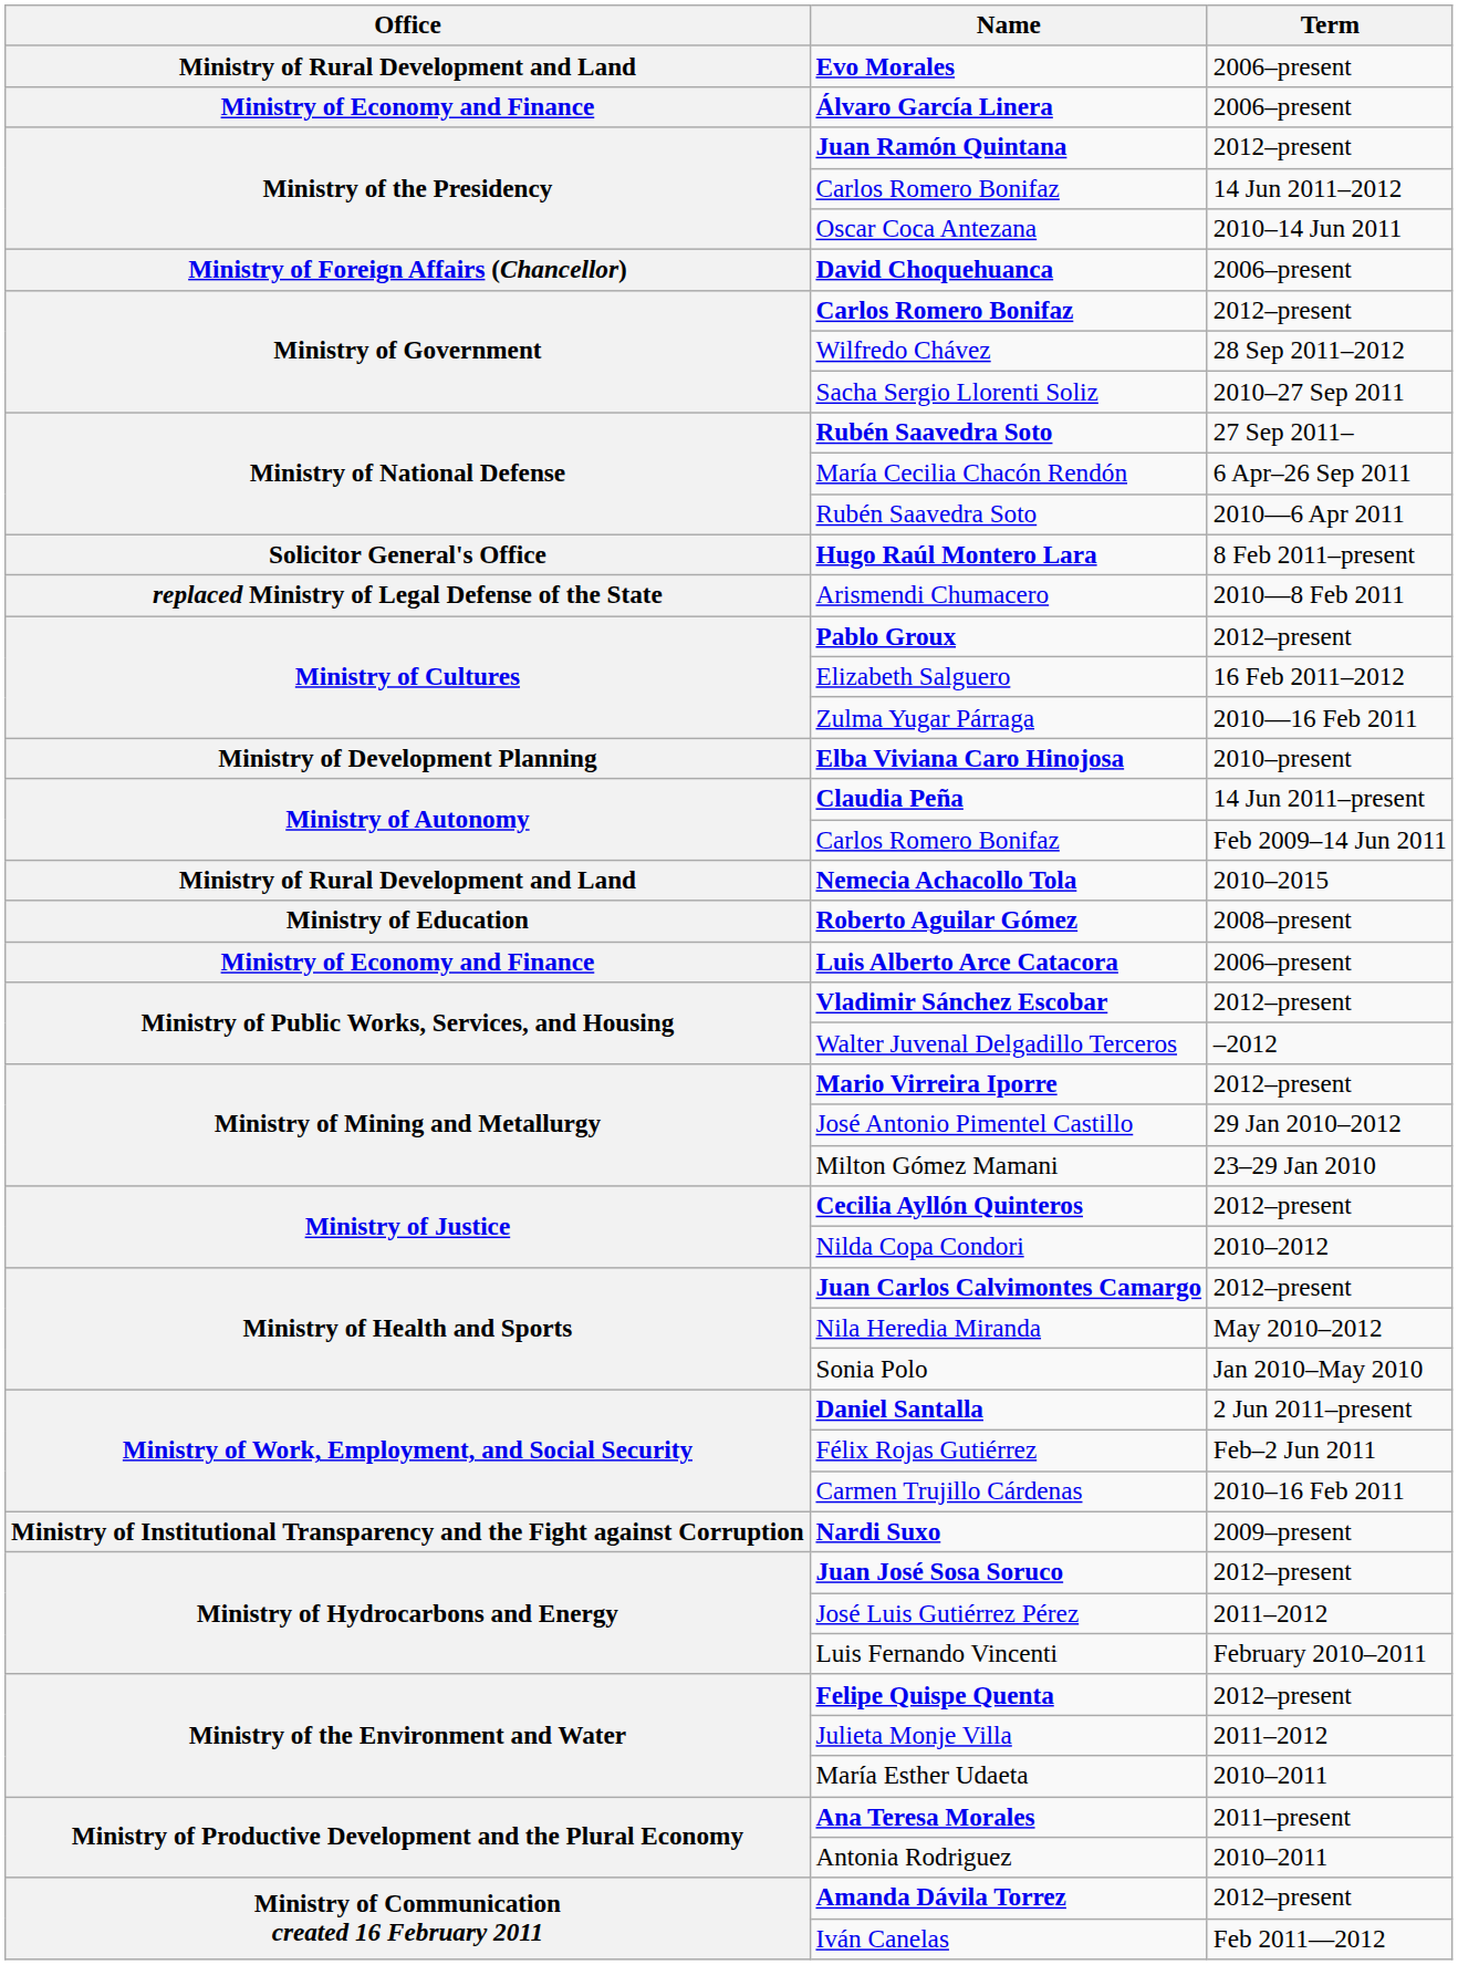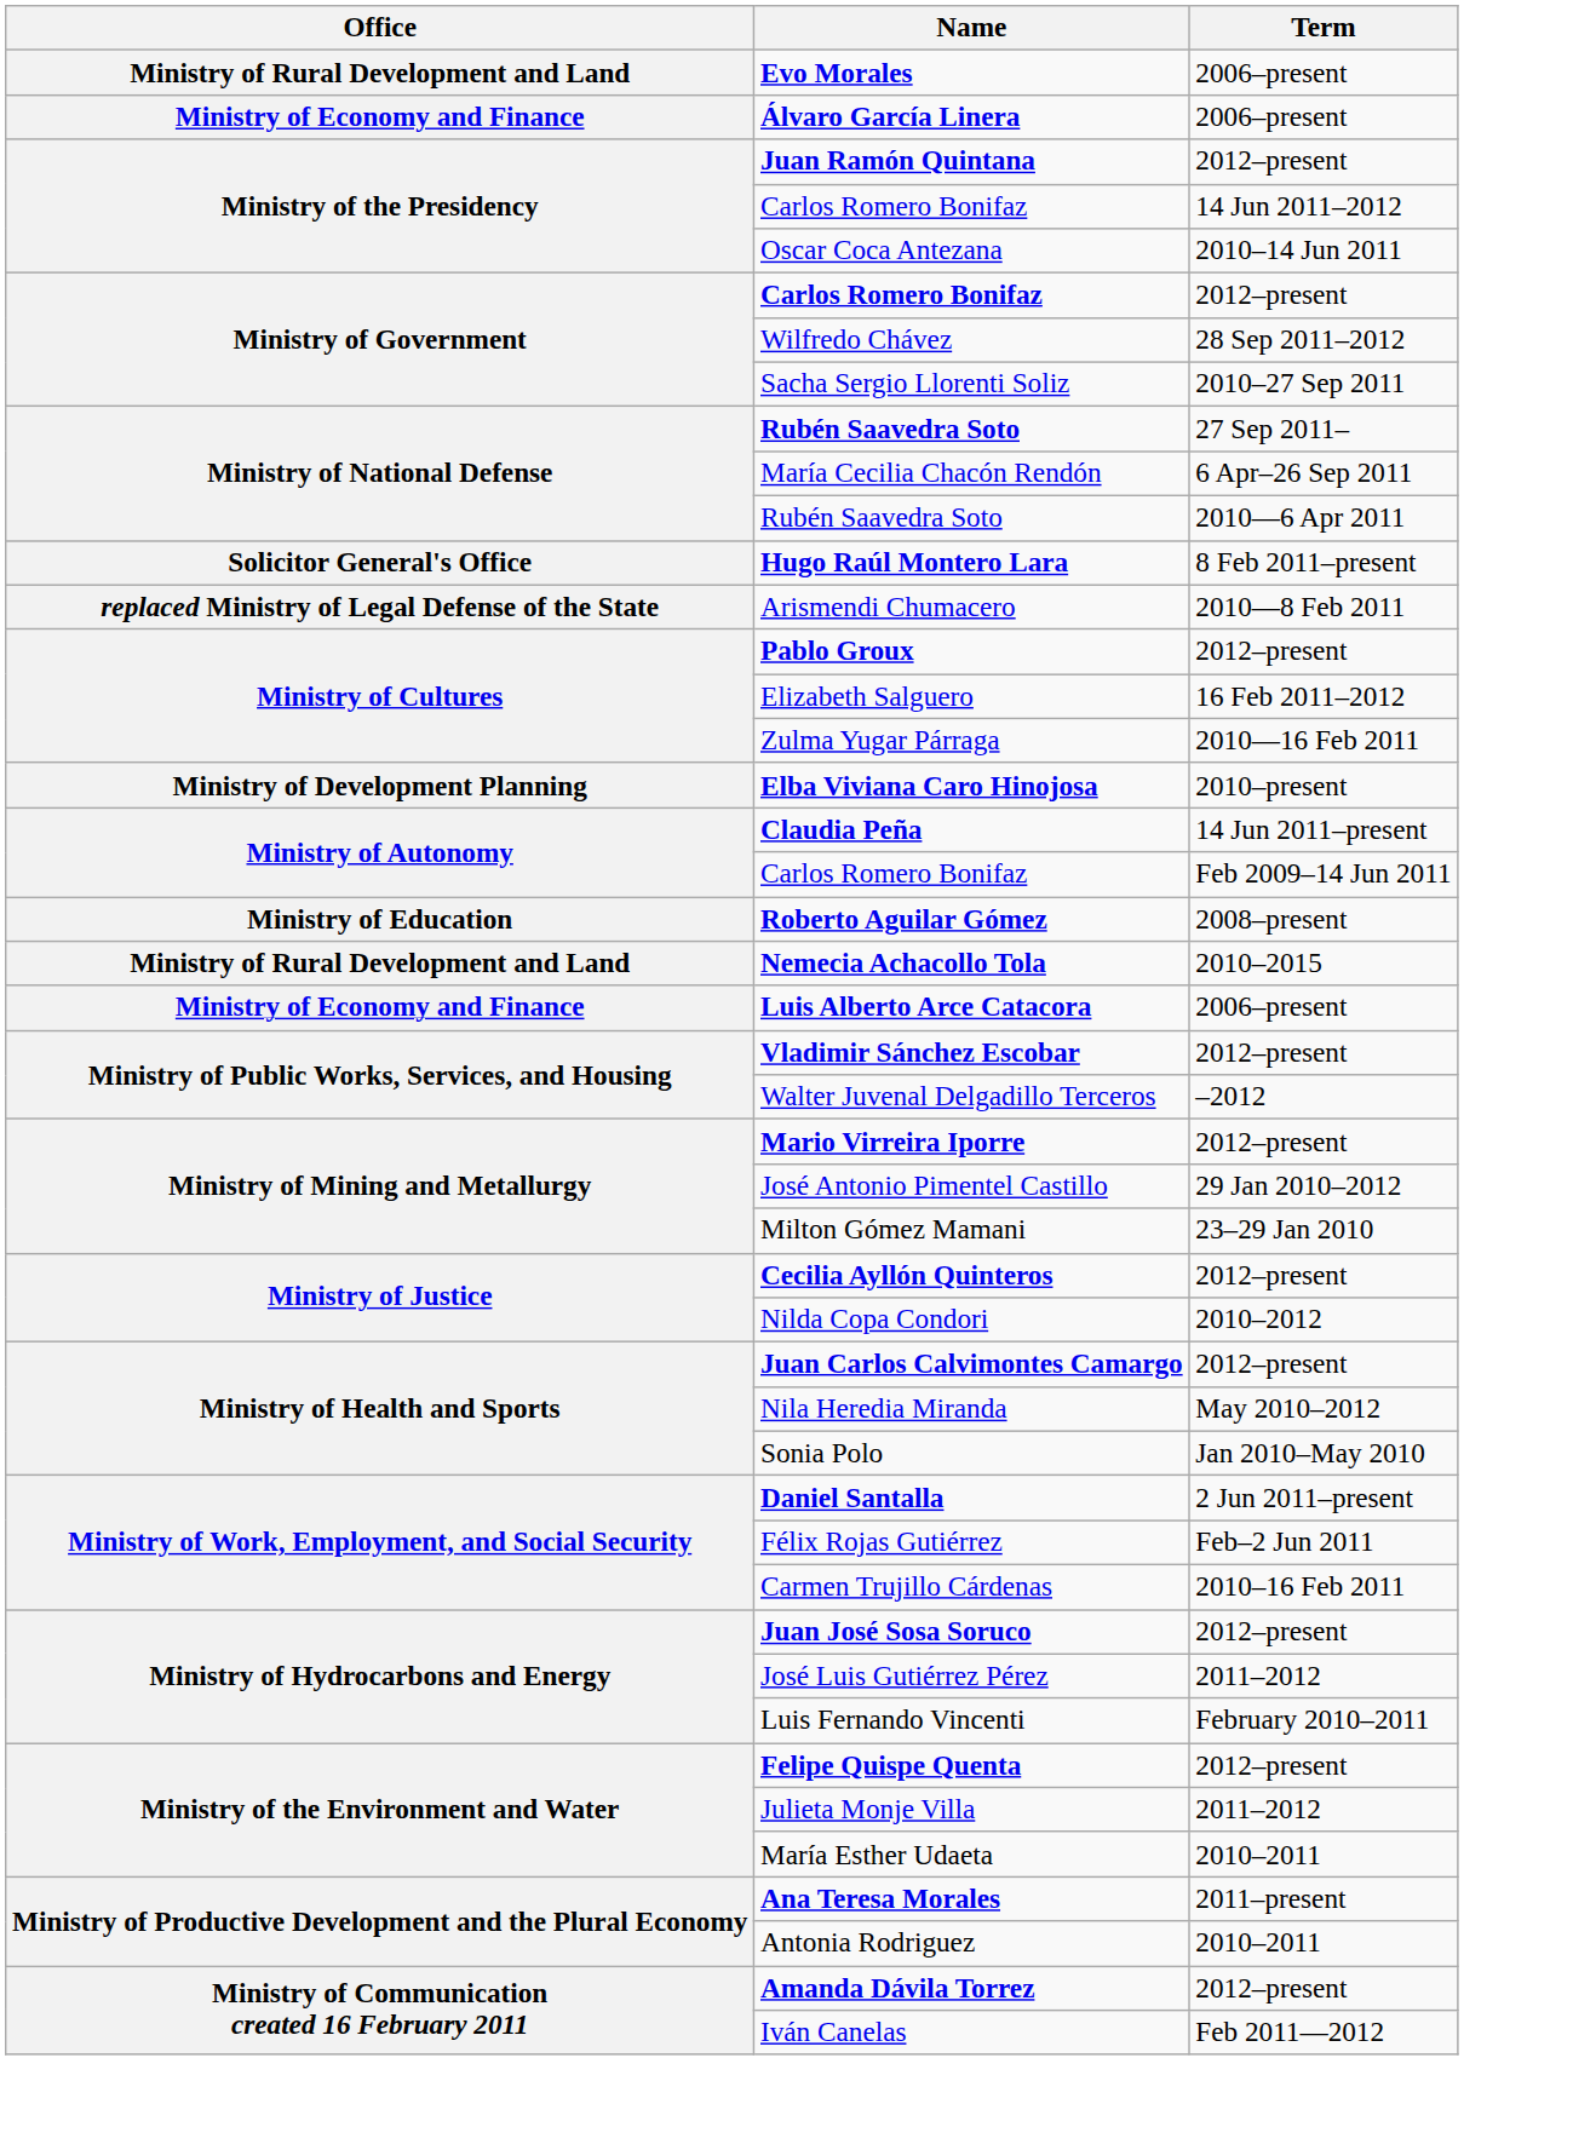- row: Ministry of Foreign Affairs (Chancellor) | David Choquehuanca | 2006–present
rows swapped: Roberto Aguilar Gómez <-> Nemecia Achacollo Tola
- row: Ministry of Institutional Transparency and the Fight against Corruption | Nardi Suxo | 2009–present
